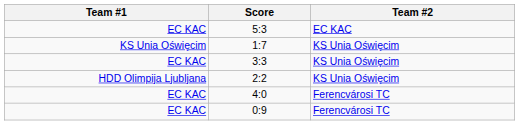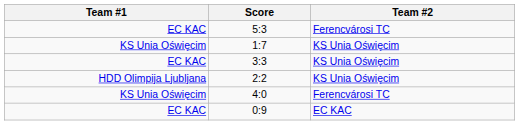5:3 | Team #2: EC KAC -> Ferencvárosi TC
4:0 | Team #1: EC KAC -> KS Unia Oświęcim
0:9 | Team #2: Ferencvárosi TC -> EC KAC
